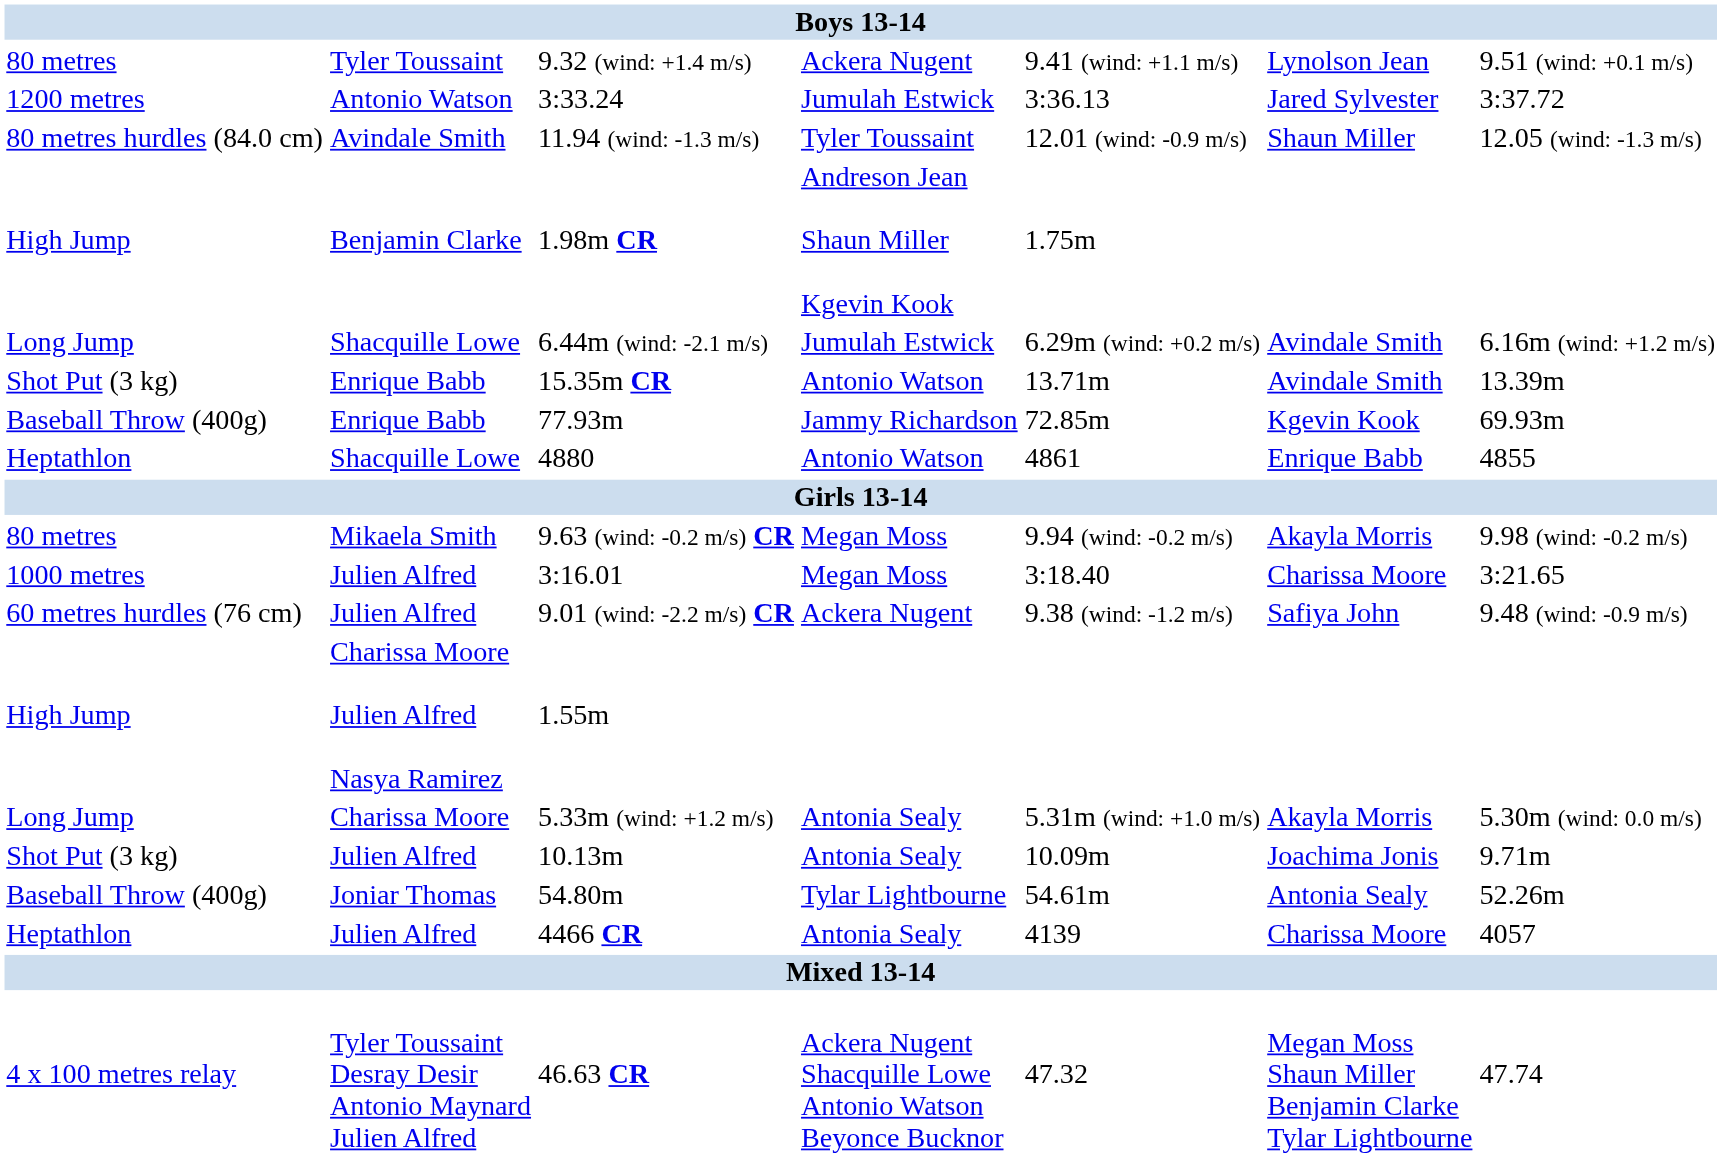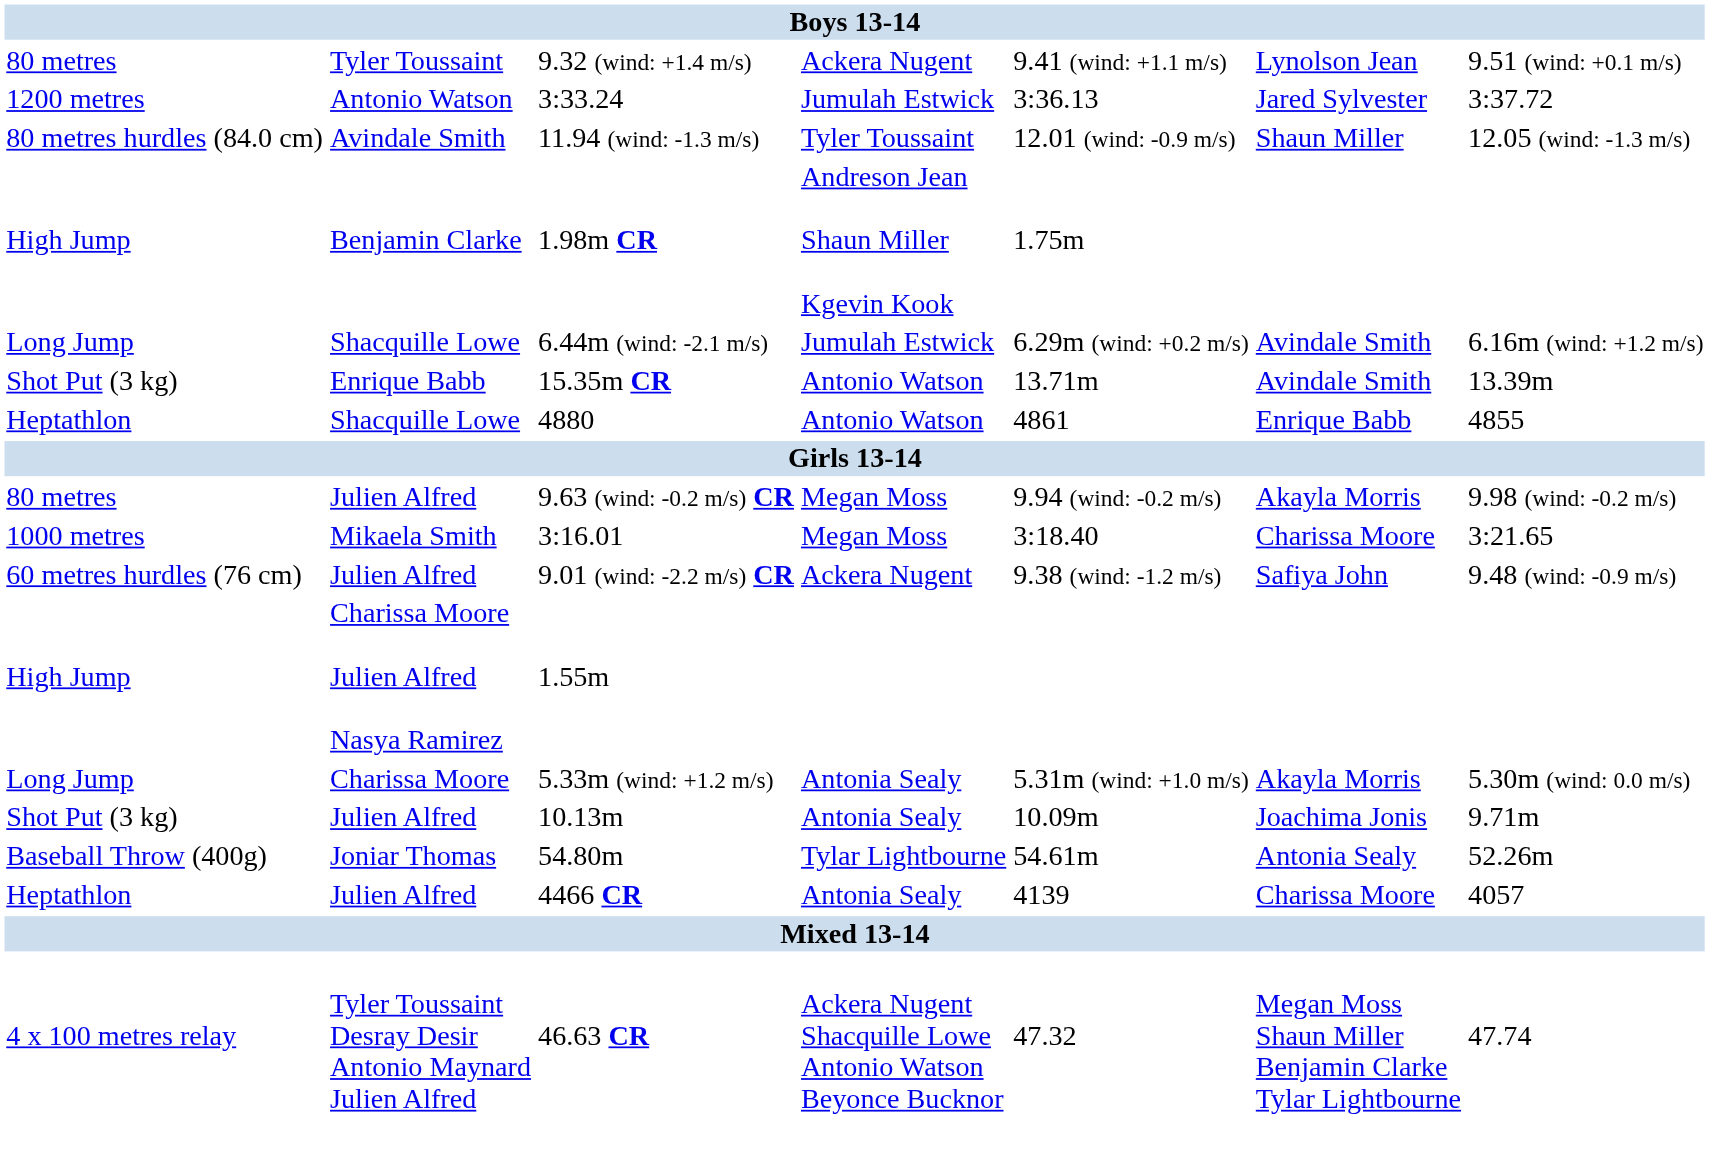- row: Baseball Throw (400g) | Enrique Babb | 77.93m | Jammy Richardson | 72.85m | Kgevin Kook | 69.93m
9.63 (wind: -0.2 m/s) CR | column 2: Mikaela Smith -> Julien Alfred
3:16.01 | column 2: Julien Alfred -> Mikaela Smith
